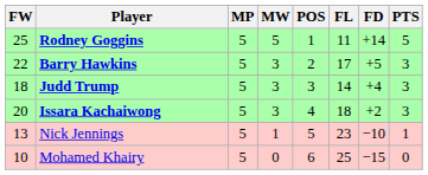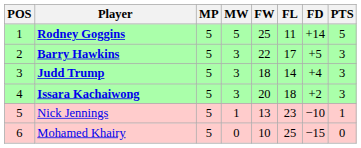columns swapped: POS <-> FW
